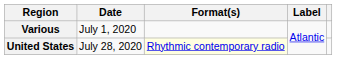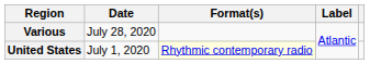Various | Date: July 1, 2020 -> July 28, 2020
United States | Date: July 28, 2020 -> July 1, 2020
